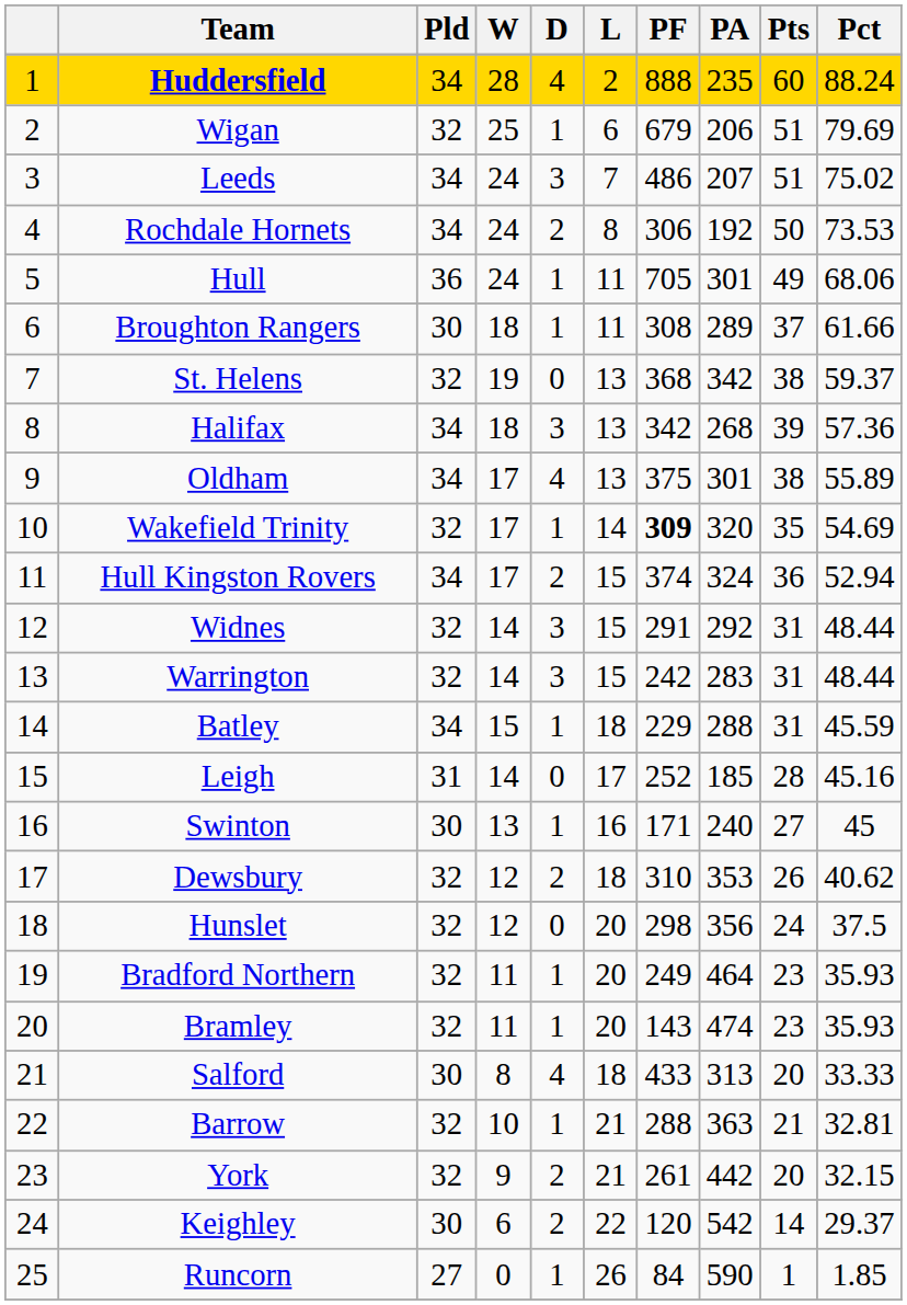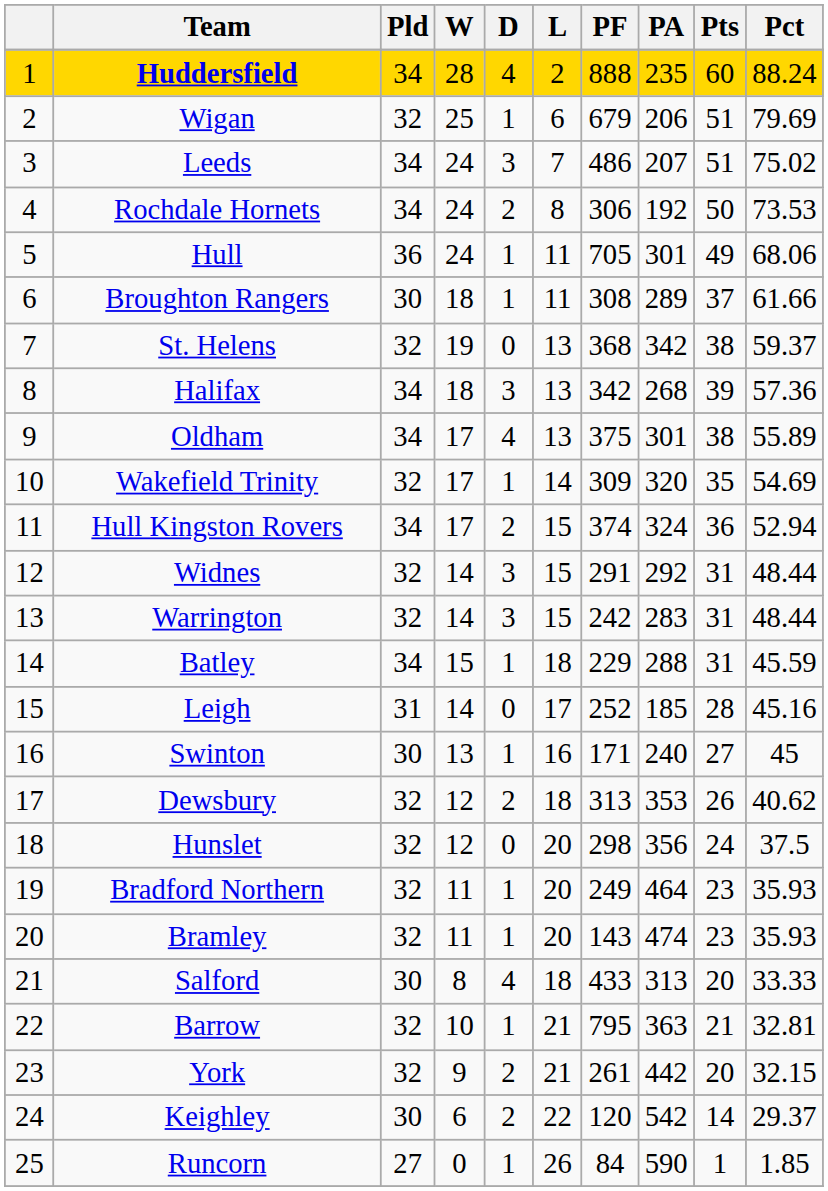Wakefield Trinity | PF: bold -> normal
Dewsbury | PF: 310 -> 313
Barrow | PF: 288 -> 795
